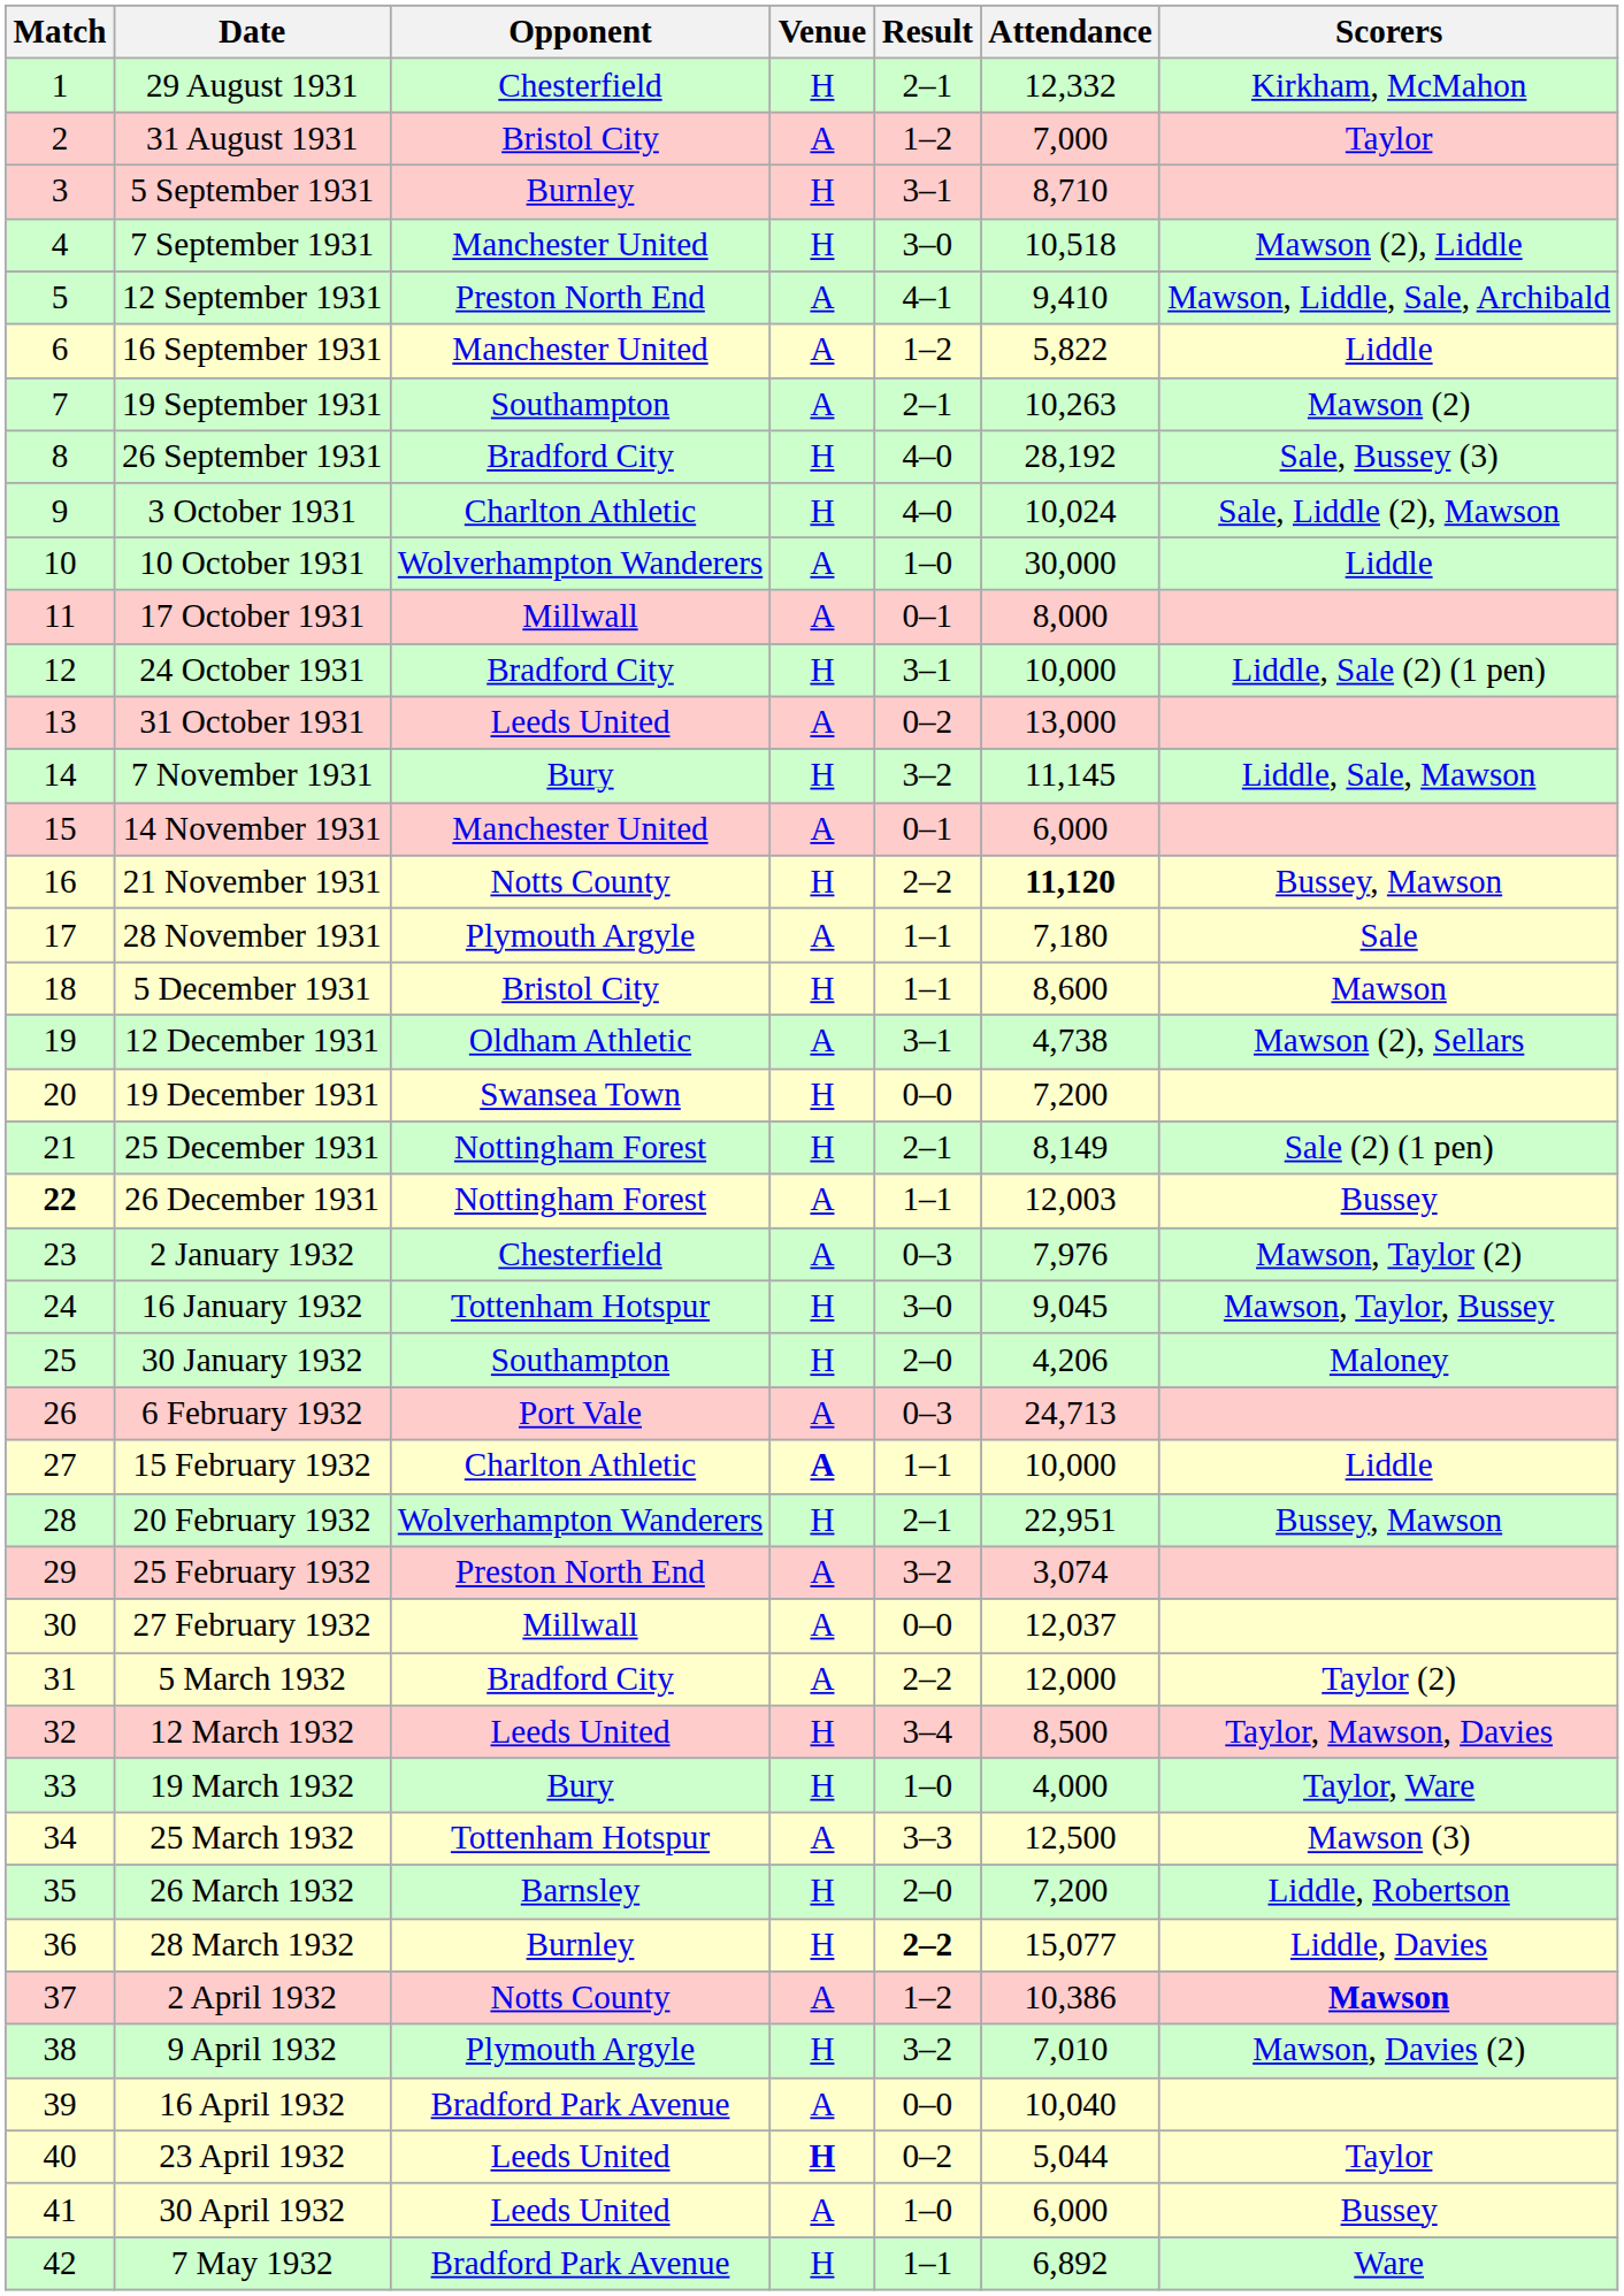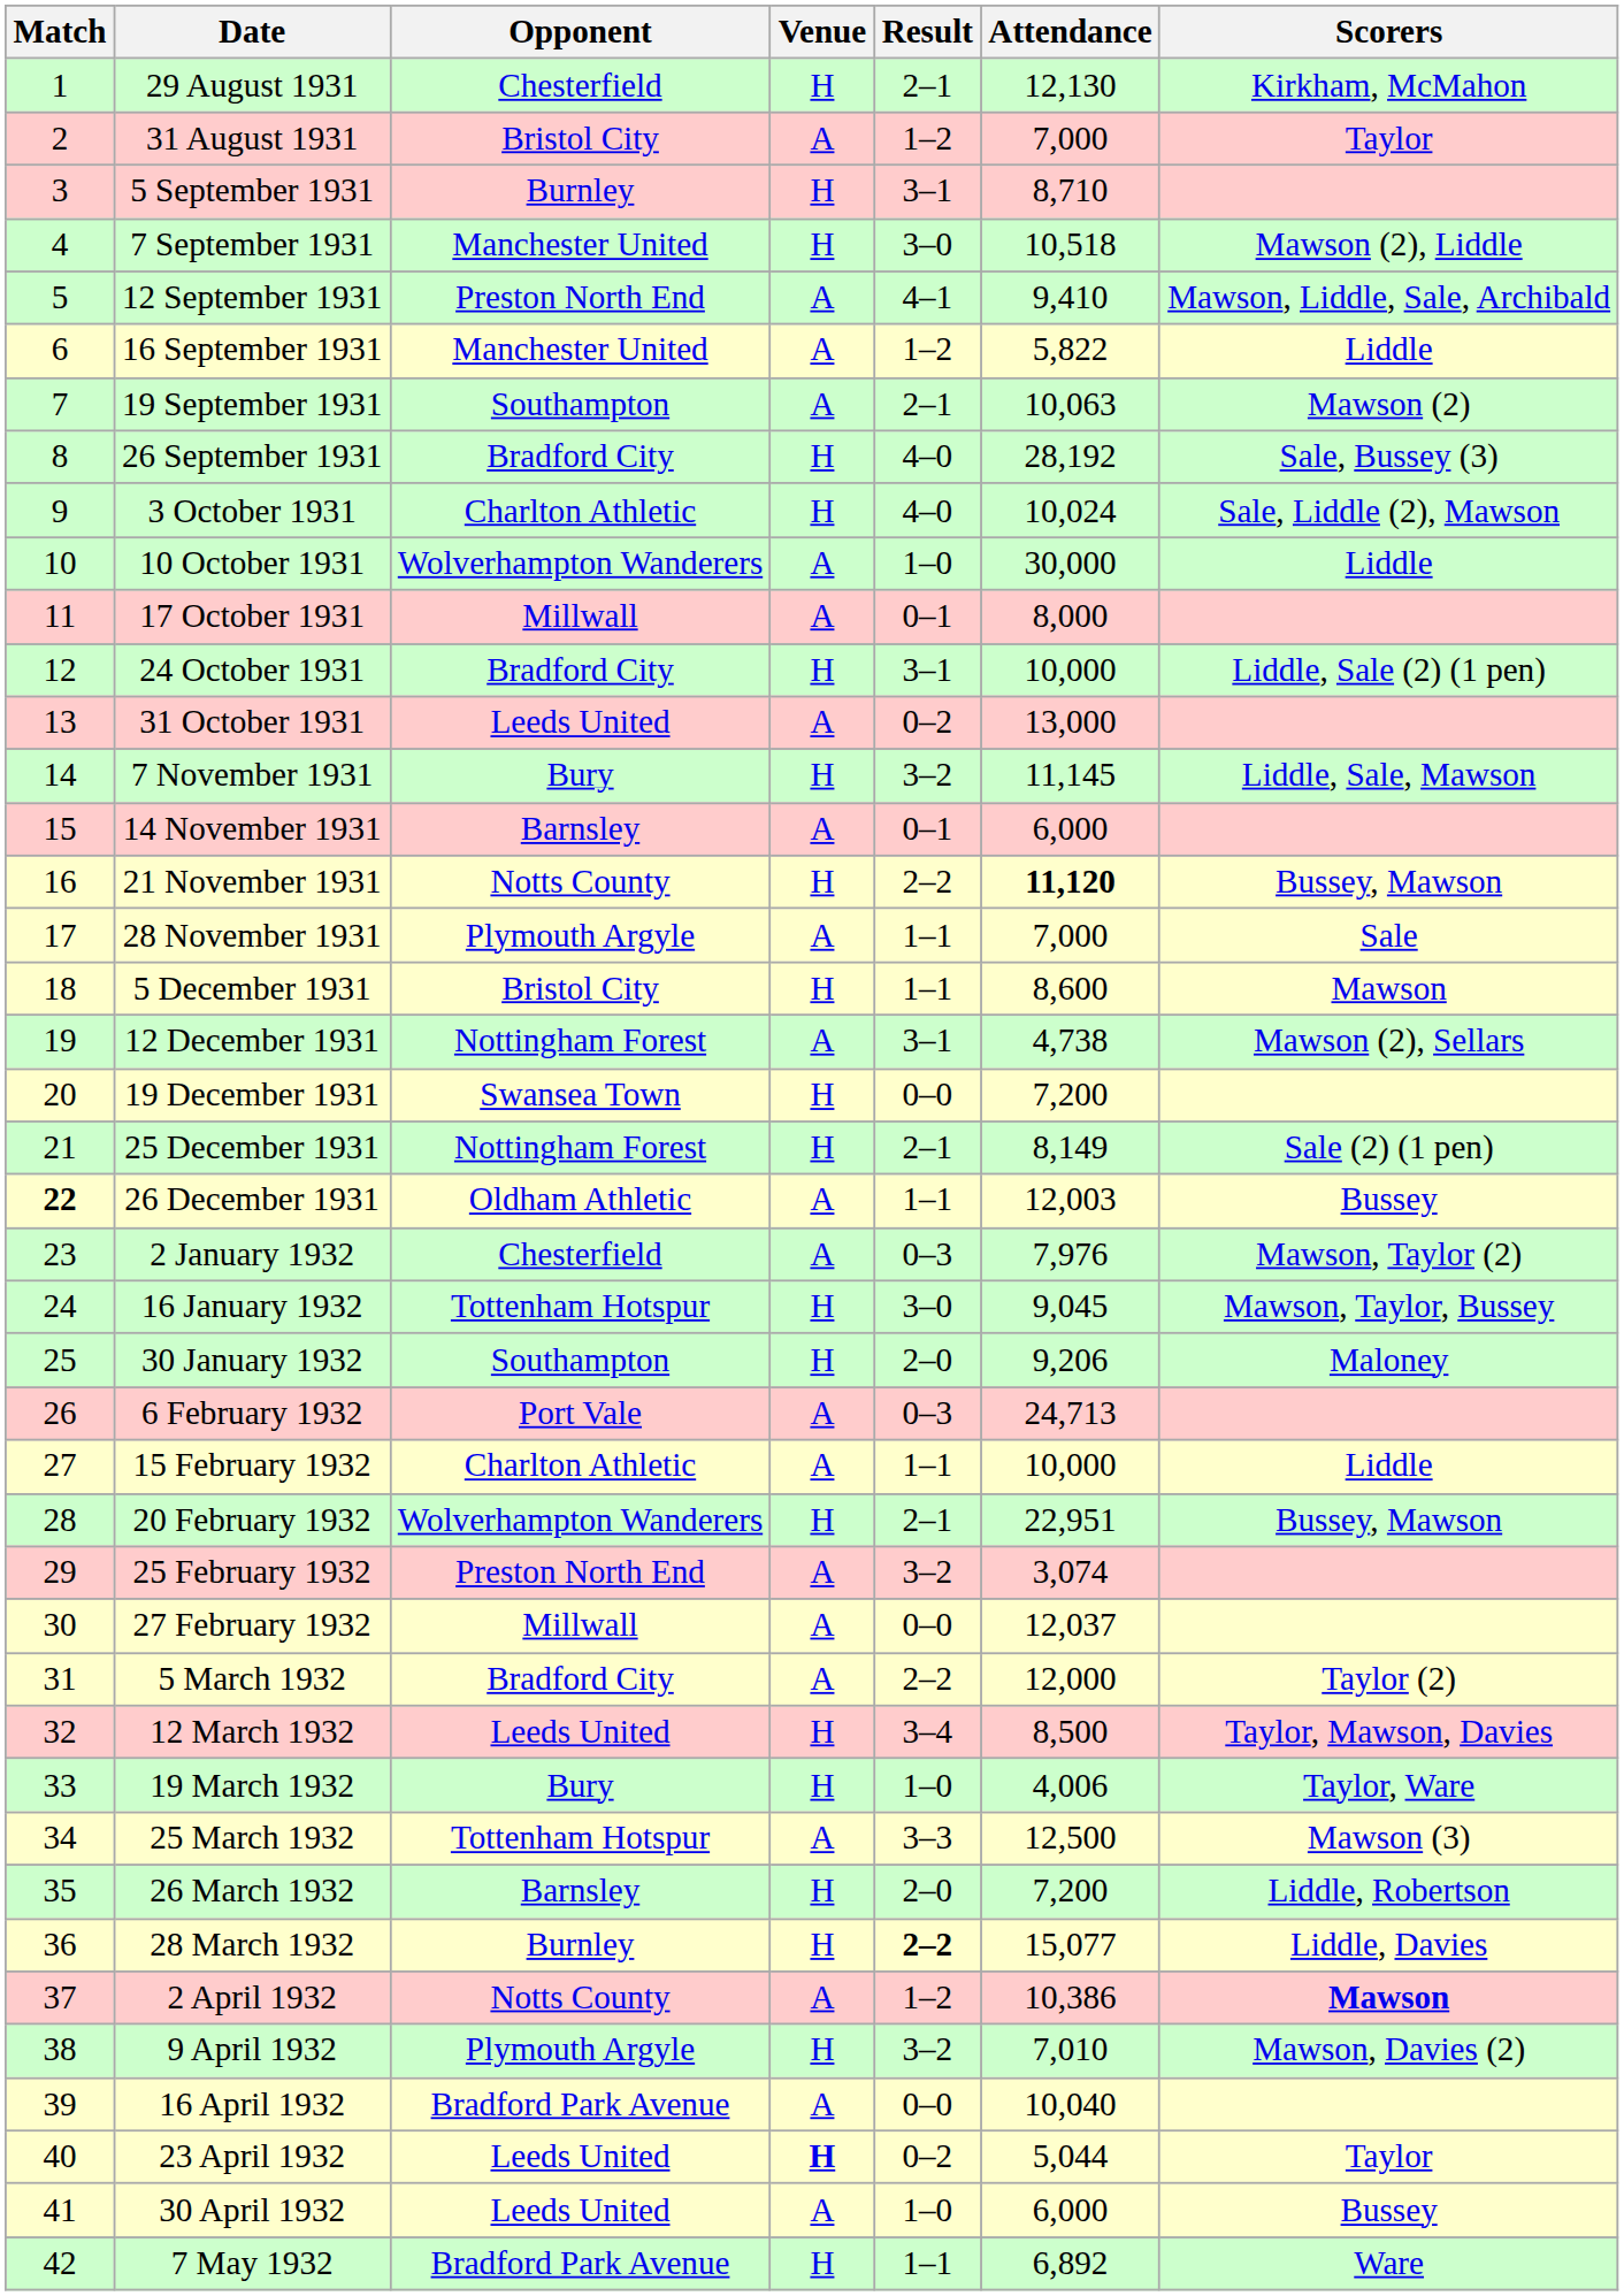29 August 1931 | Attendance: 12,332 -> 12,130
19 September 1931 | Attendance: 10,263 -> 10,063
14 November 1931 | Opponent: Manchester United -> Barnsley
28 November 1931 | Attendance: 7,180 -> 7,000
12 December 1931 | Opponent: Oldham Athletic -> Nottingham Forest
26 December 1931 | Opponent: Nottingham Forest -> Oldham Athletic
30 January 1932 | Attendance: 4,206 -> 9,206
15 February 1932 | Venue: bold -> normal
19 March 1932 | Attendance: 4,000 -> 4,006
